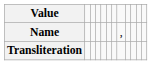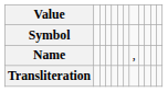+ row: Symbol
